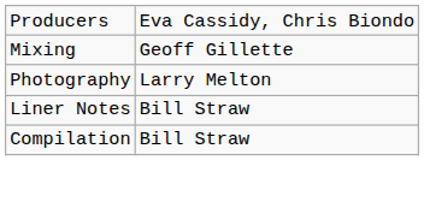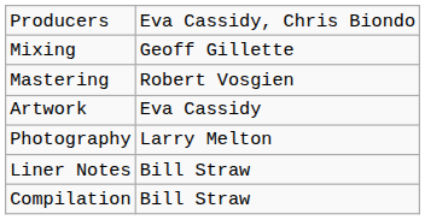+ row: Mastering | Robert Vosgien
+ row: Artwork | Eva Cassidy
